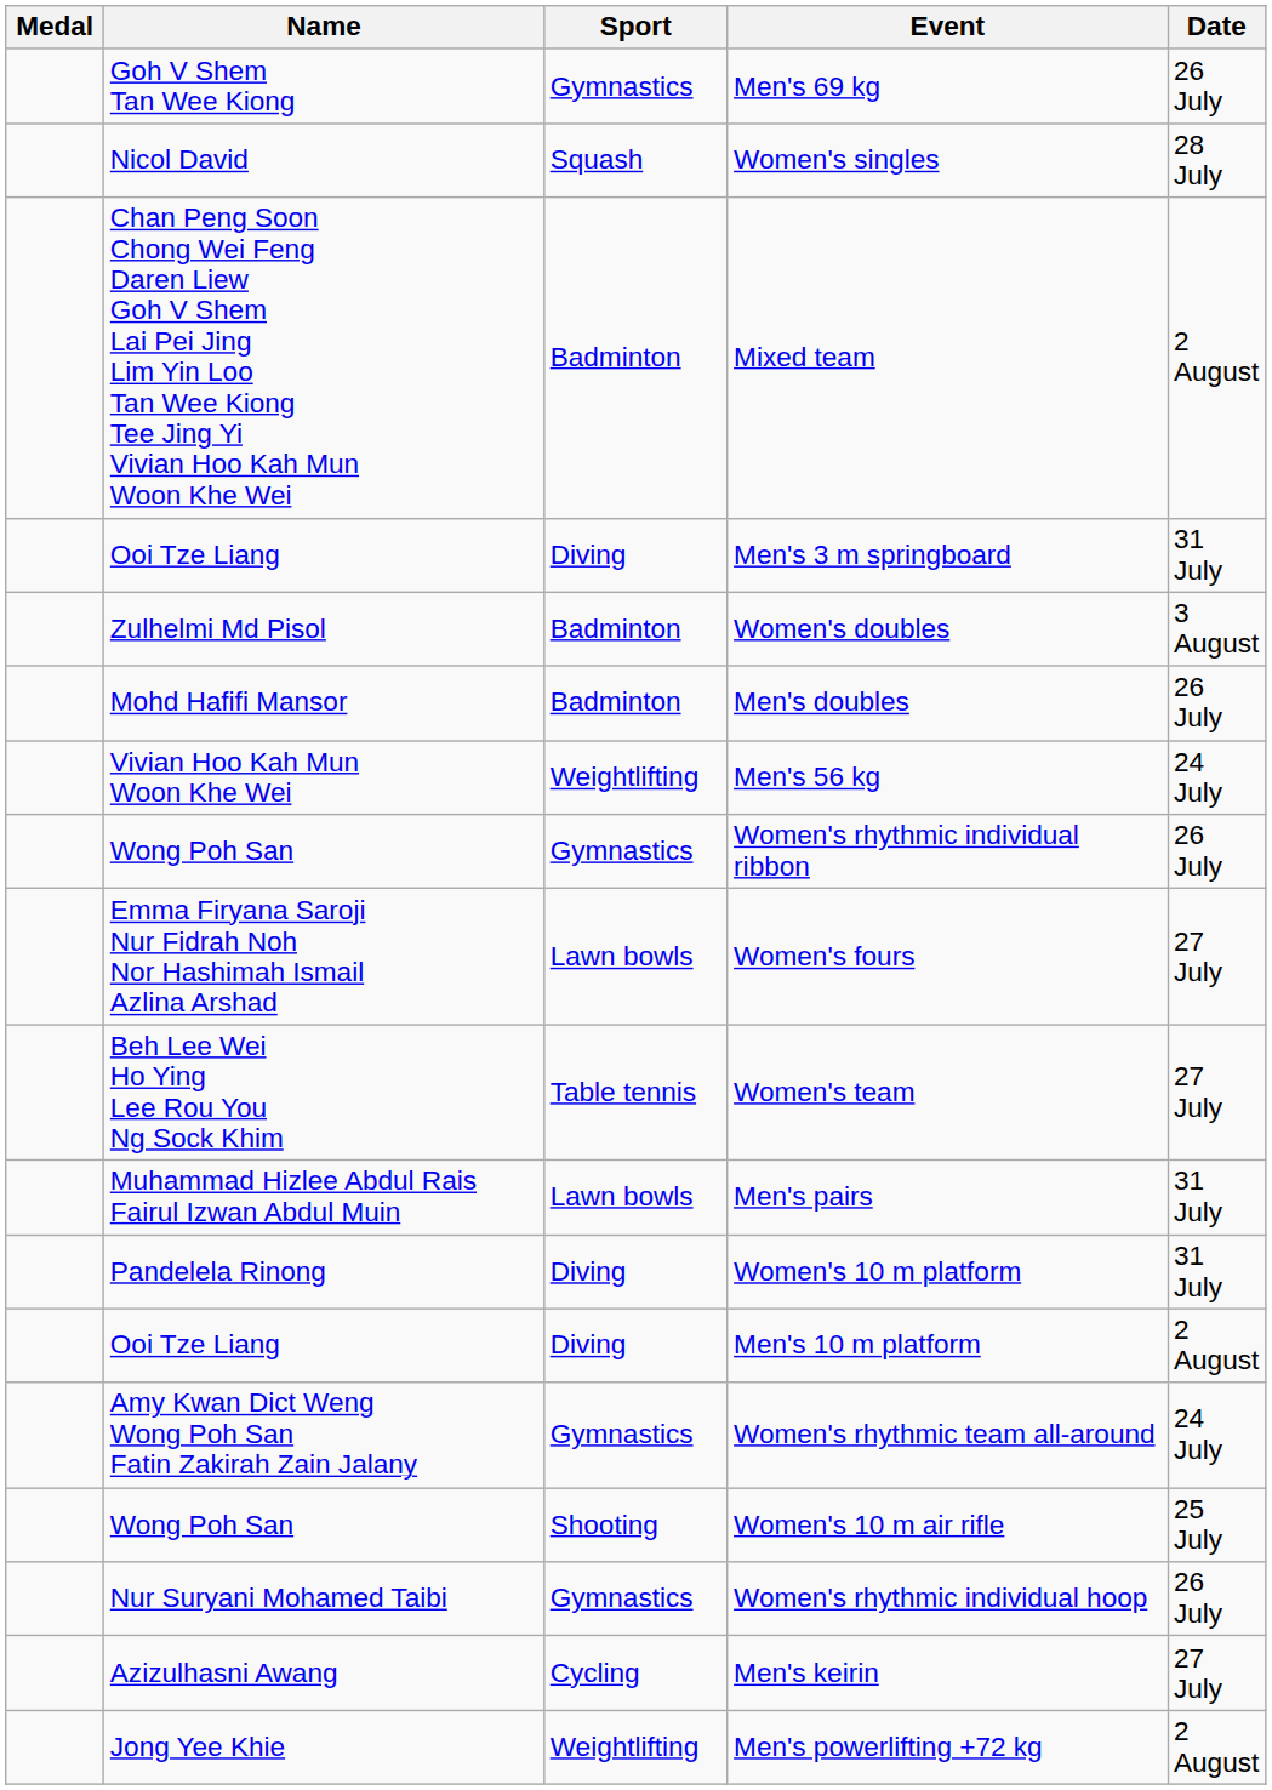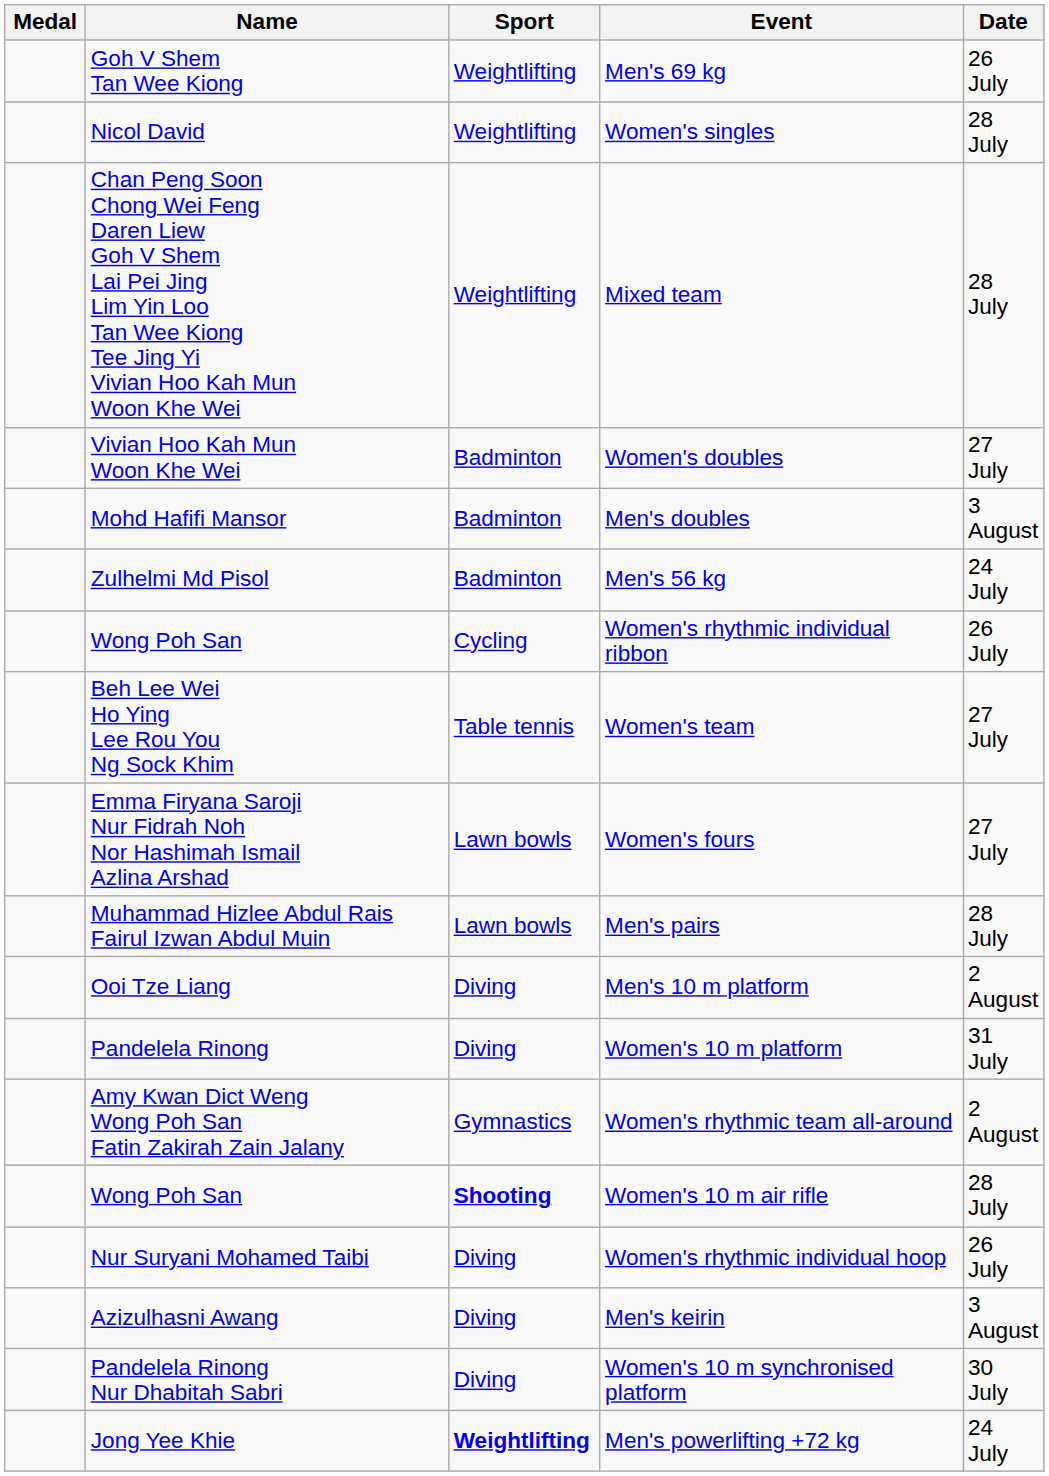Men's 69 kg | Sport: Gymnastics -> Weightlifting
Women's singles | Sport: Squash -> Weightlifting
Mixed team | Sport: Badminton -> Weightlifting
Mixed team | Date: 2 August -> 28 July
- row: Ooi Tze Liang | Diving | Men's 3 m springboard | 31 July
Women's doubles | Name: Zulhelmi Md Pisol -> Vivian Hoo Kah Mun Woon Khe Wei
Women's doubles | Date: 3 August -> 27 July
Men's doubles | Date: 26 July -> 3 August
Men's 56 kg | Name: Vivian Hoo Kah Mun Woon Khe Wei -> Zulhelmi Md Pisol
Men's 56 kg | Sport: Weightlifting -> Badminton
Women's rhythmic individual ribbon | Sport: Gymnastics -> Cycling
rows swapped: Women's fours <-> Women's team
Men's pairs | Date: 31 July -> 28 July
rows swapped: Women's 10 m platform <-> Men's 10 m platform
Women's rhythmic team all-around | Date: 24 July -> 2 August
Women's 10 m air rifle | Sport: normal -> bold
Women's 10 m air rifle | Date: 25 July -> 28 July
Women's rhythmic individual hoop | Sport: Gymnastics -> Diving
Men's keirin | Sport: Cycling -> Diving
Men's keirin | Date: 27 July -> 3 August
+ row: Pandelela Rinong Nur Dhabitah Sabri | Diving | Women's 10 m synchronised platform | 30 July
Men's powerlifting +72 kg | Sport: normal -> bold
Men's powerlifting +72 kg | Date: 2 August -> 24 July
